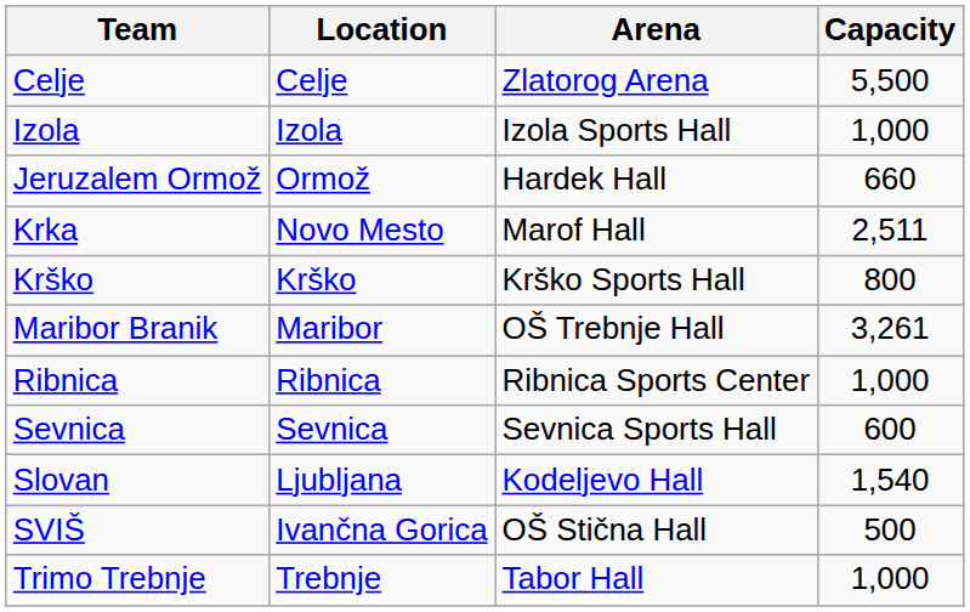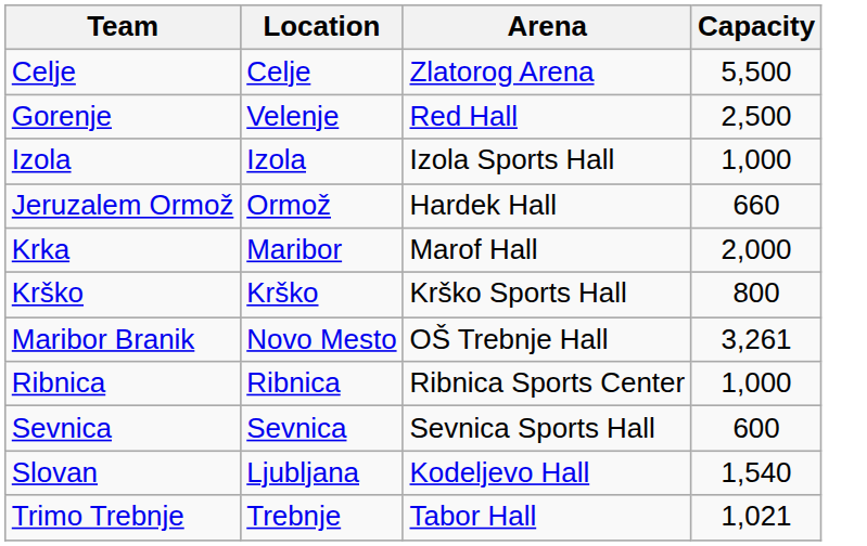+ row: Gorenje | Velenje | Red Hall | 2,500
Krka | Location: Novo Mesto -> Maribor
Krka | Capacity: 2,511 -> 2,000
Maribor Branik | Location: Maribor -> Novo Mesto
- row: SVIŠ | Ivančna Gorica | OŠ Stična Hall | 500
Trimo Trebnje | Capacity: 1,000 -> 1,021
